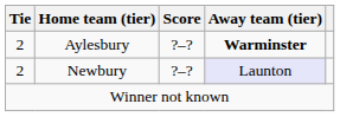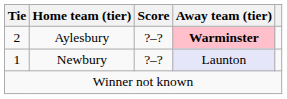Aylesbury | Away team (tier): no background -> pink background
Newbury | Tie: 2 -> 1
